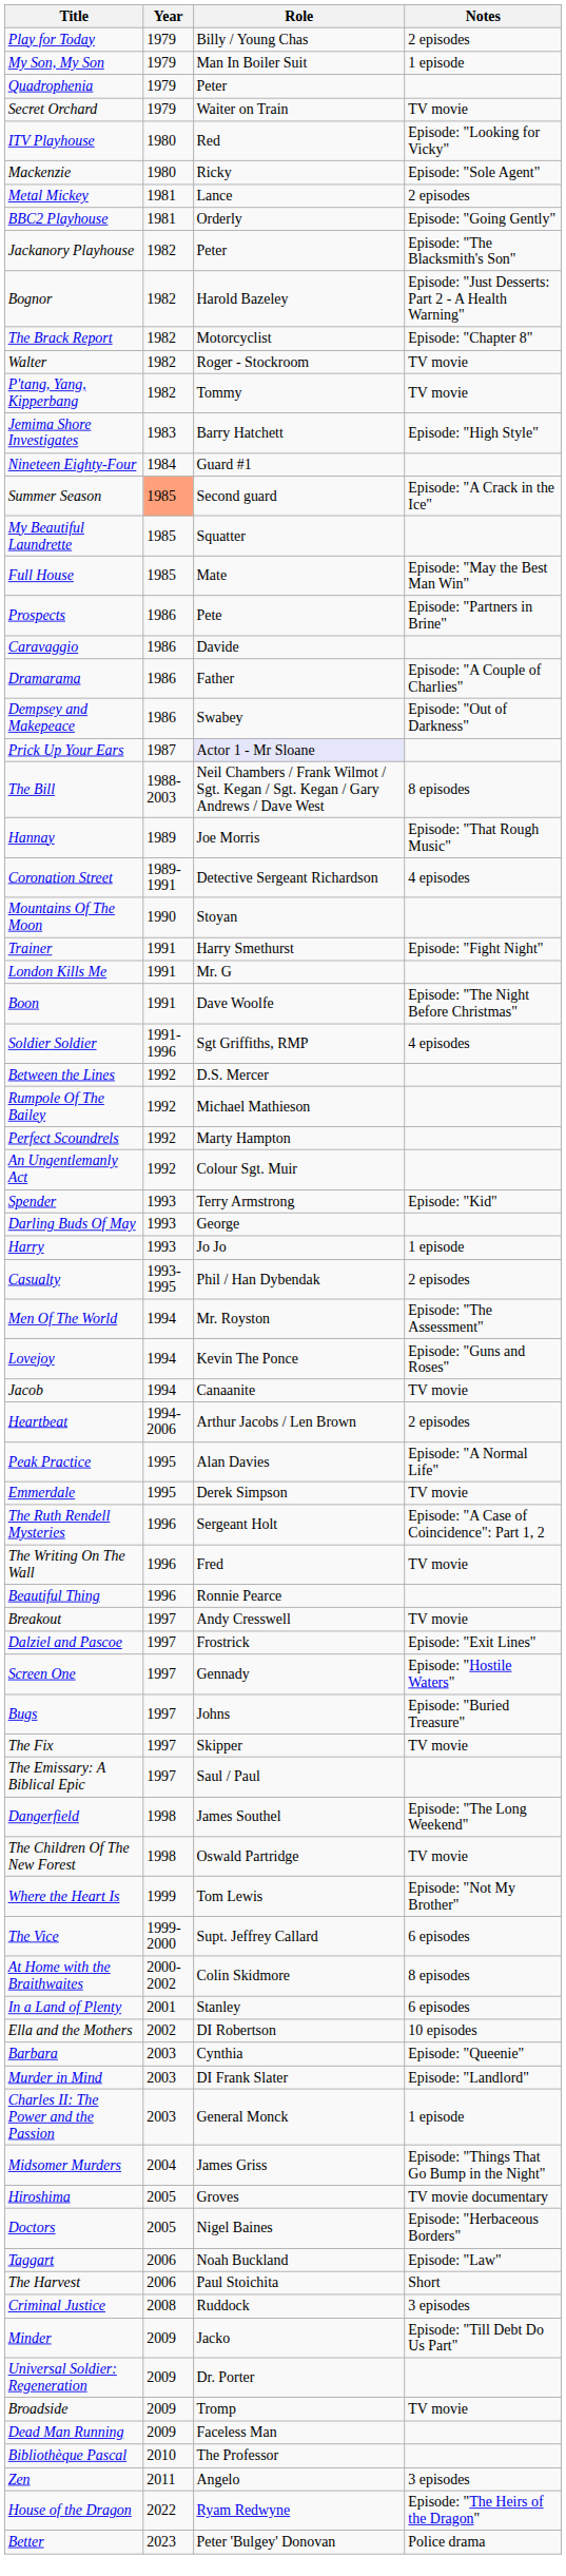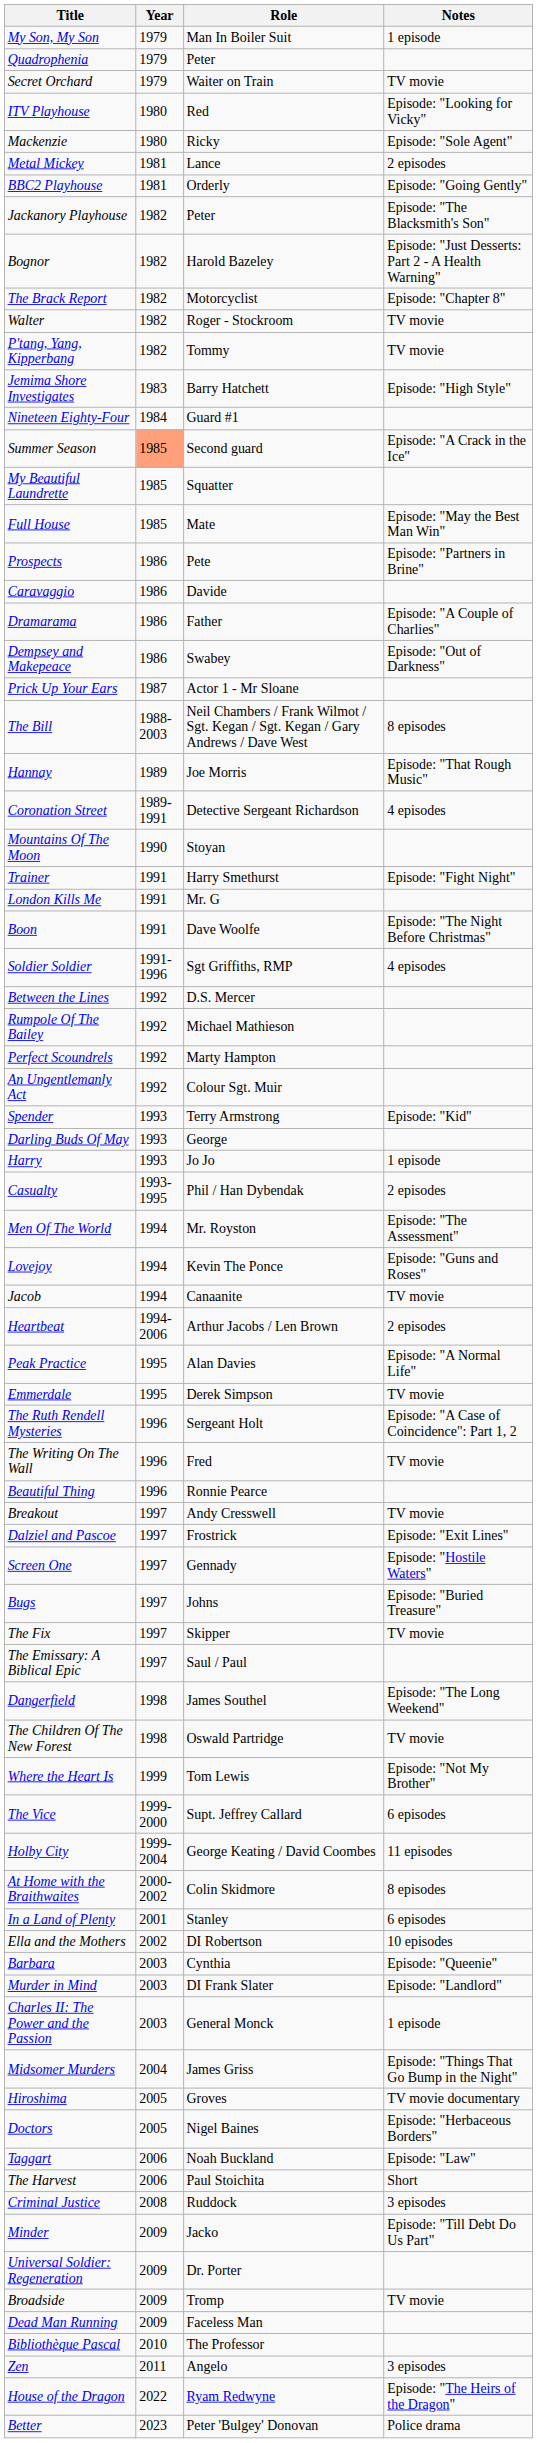- row: Play for Today | 1979 | Billy / Young Chas | 2 episodes
Prick Up Your Ears | Role: lavender background -> no background
+ row: Holby City | 1999-2004 | George Keating / David Coombes | 11 episodes
